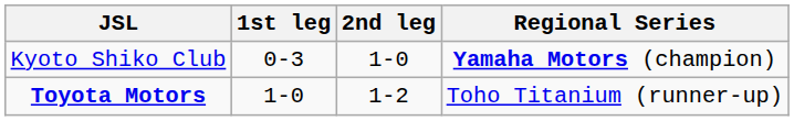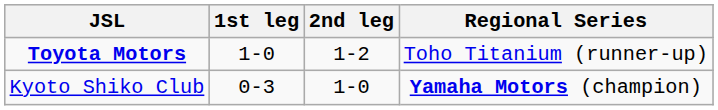rows swapped: Toyota Motors <-> Kyoto Shiko Club
